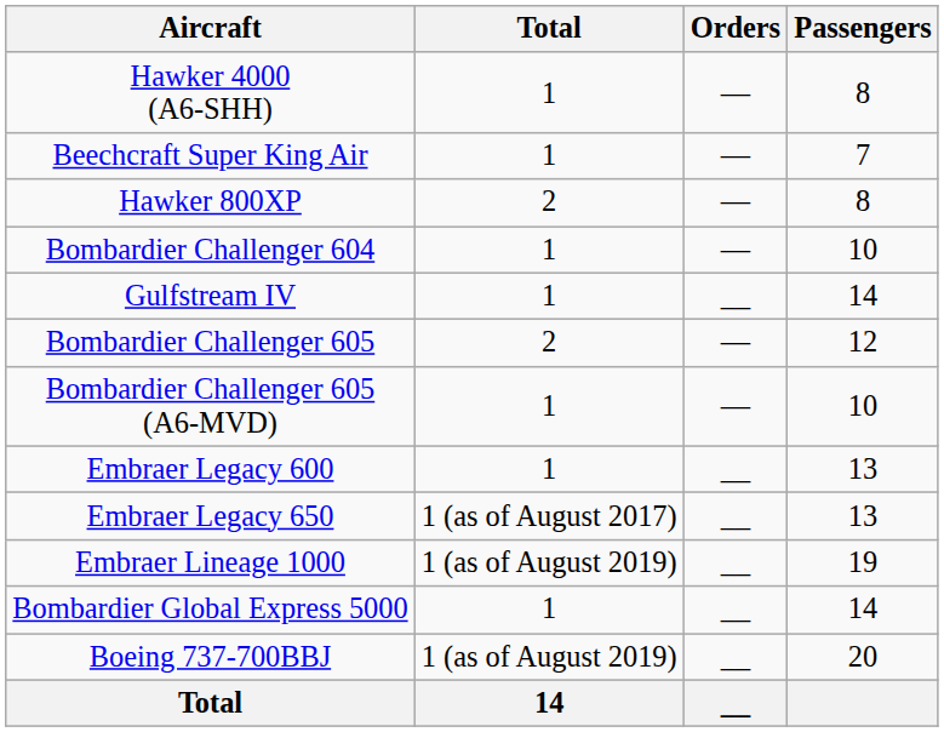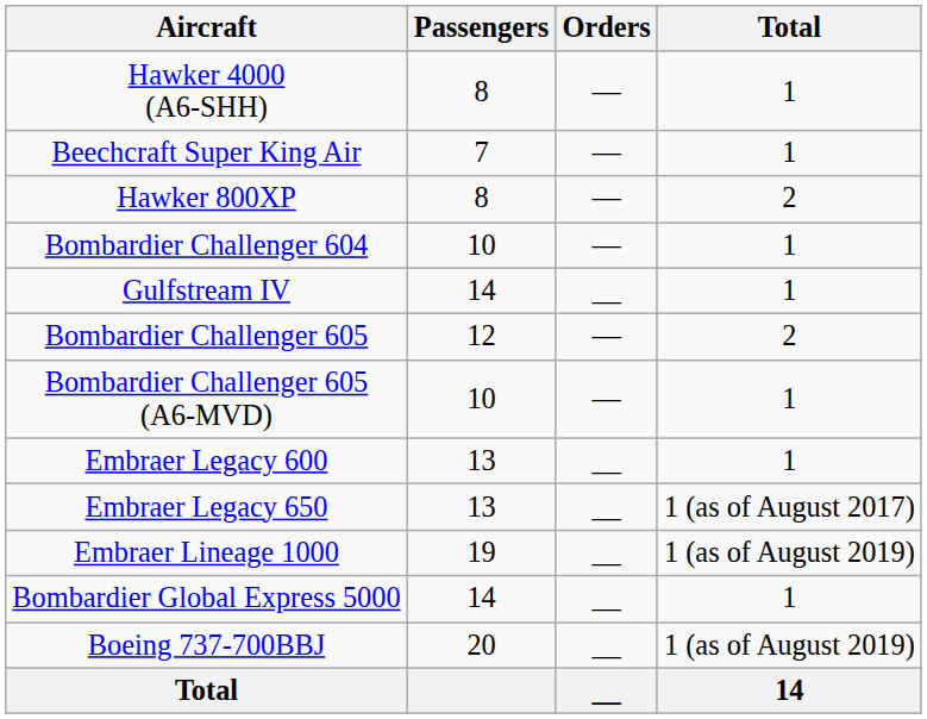columns swapped: Total <-> Passengers
